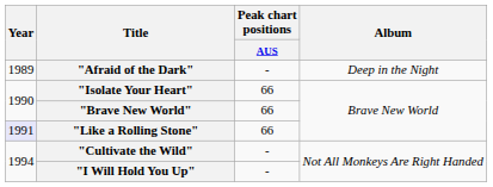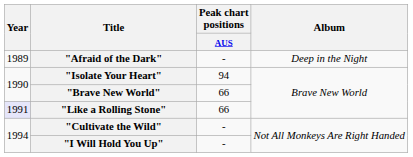"Isolate Your Heart" | Peak chart positions / AUS: 66 -> 94
